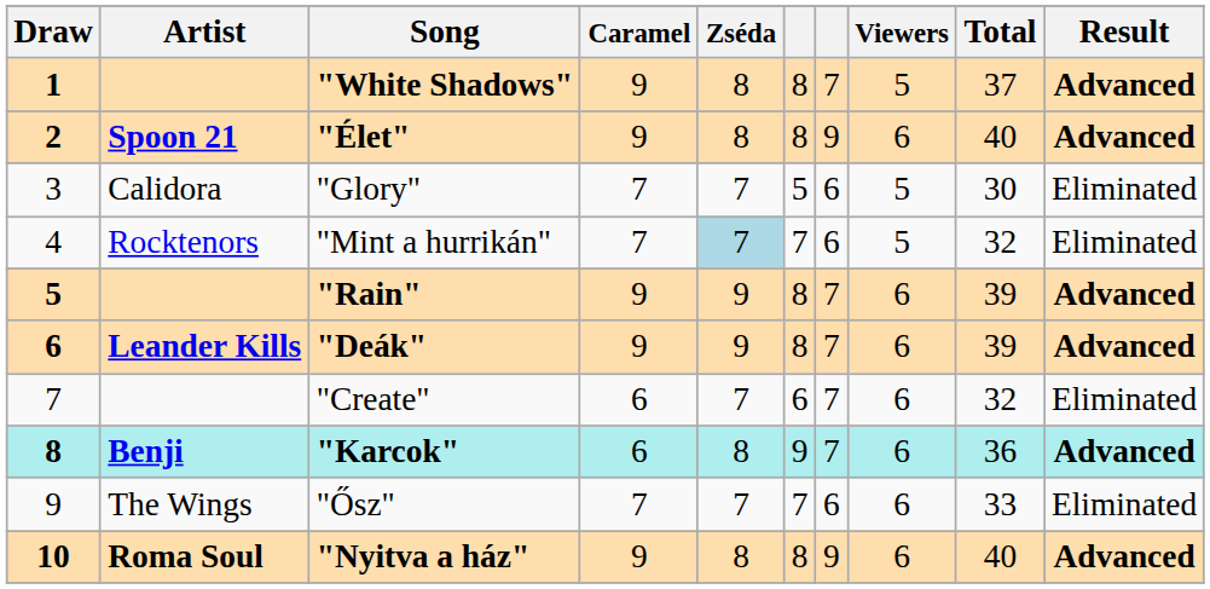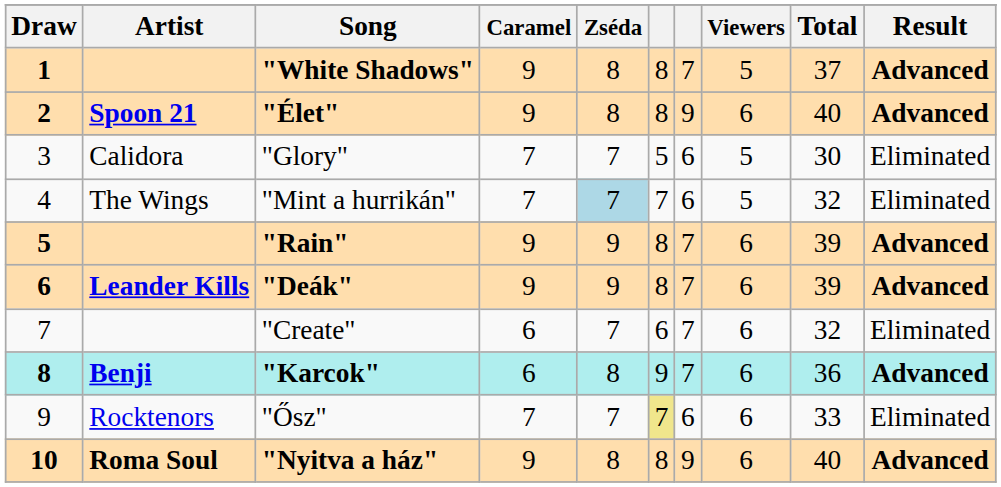"Mint a hurrikán" | Artist: Rocktenors -> The Wings
"Ősz" | Artist: The Wings -> Rocktenors
"Ősz" | column 6: no background -> khaki background
